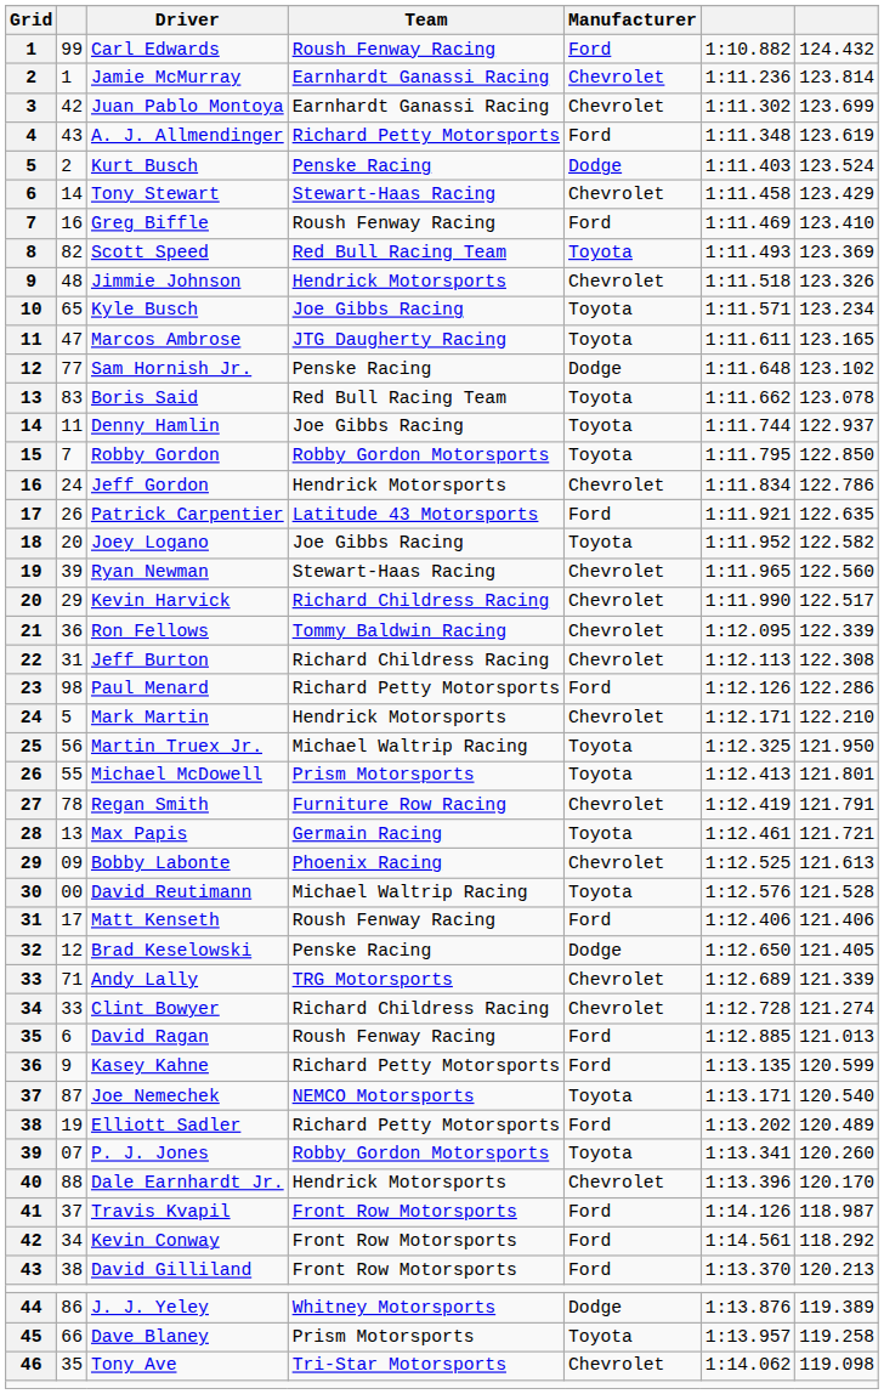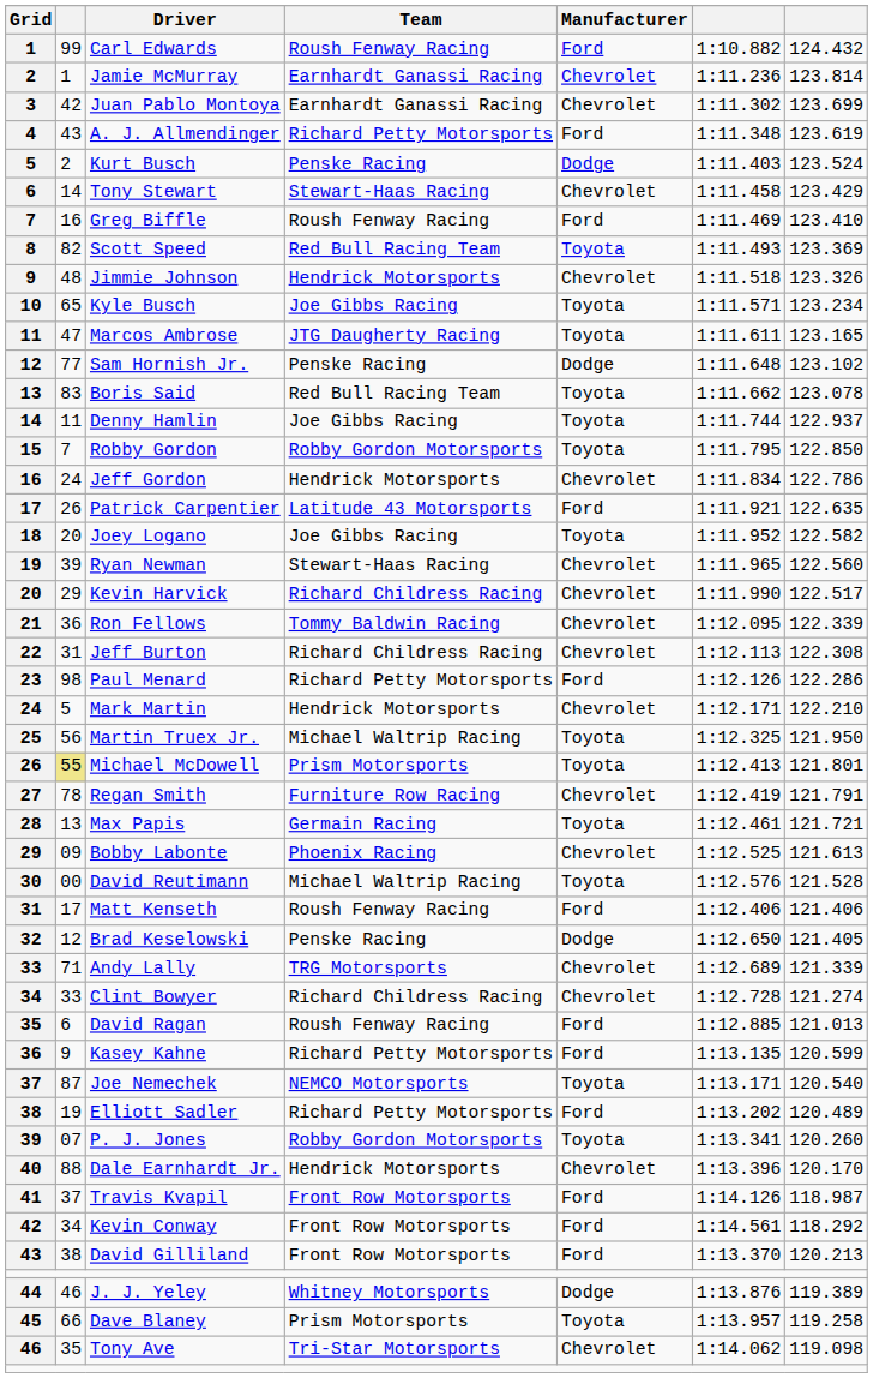Michael McDowell | column 2: no background -> khaki background
J. J. Yeley | column 2: 86 -> 46
